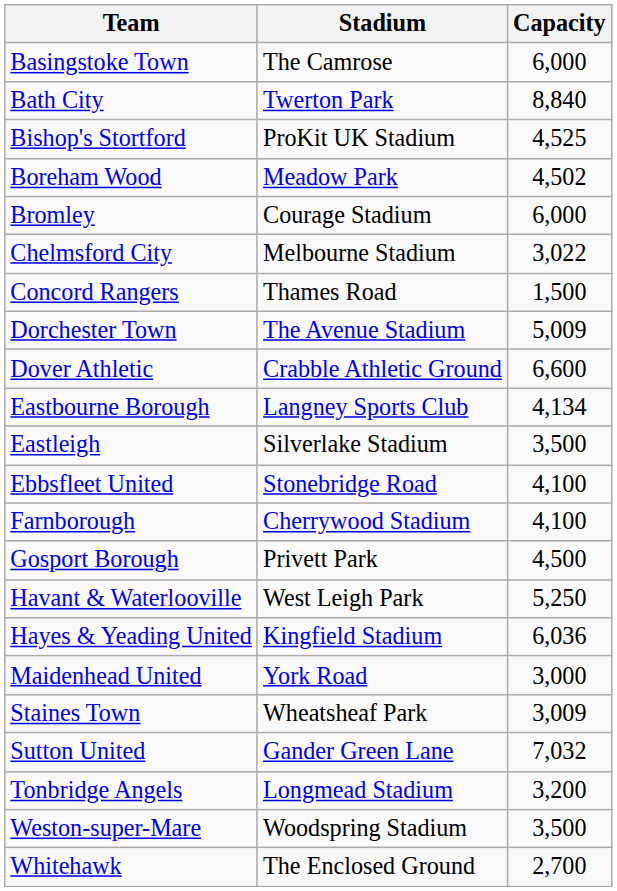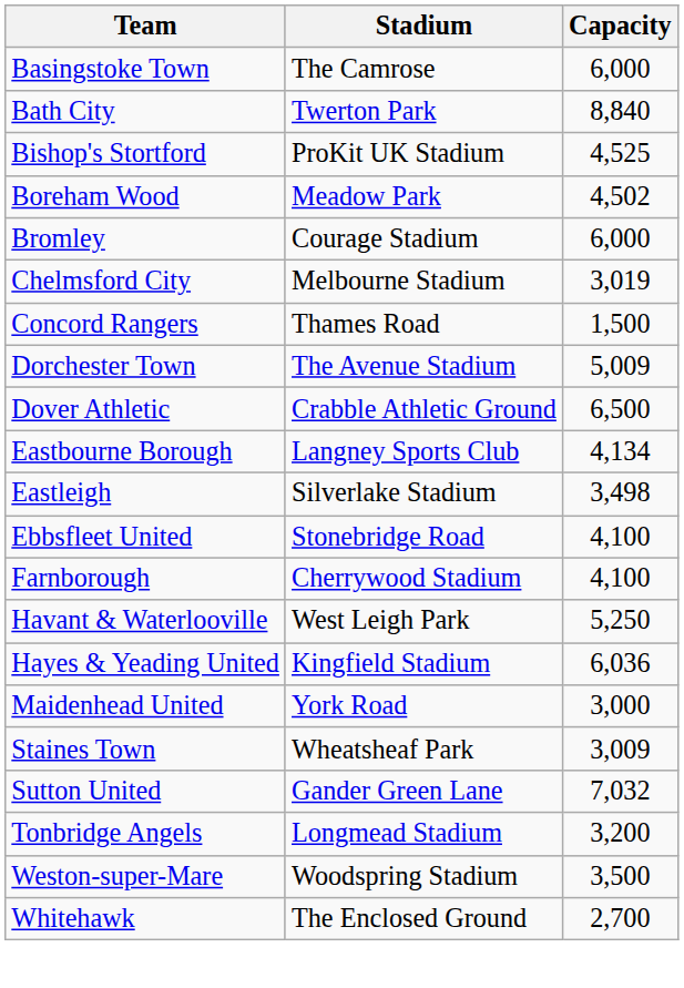Chelmsford City | Capacity: 3,022 -> 3,019
Dover Athletic | Capacity: 6,600 -> 6,500
Eastleigh | Capacity: 3,500 -> 3,498
- row: Gosport Borough | Privett Park | 4,500
